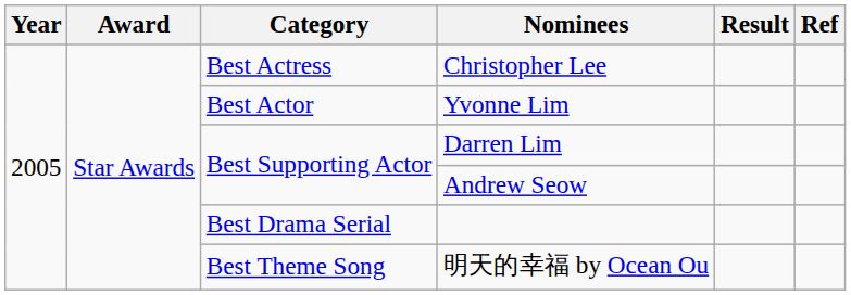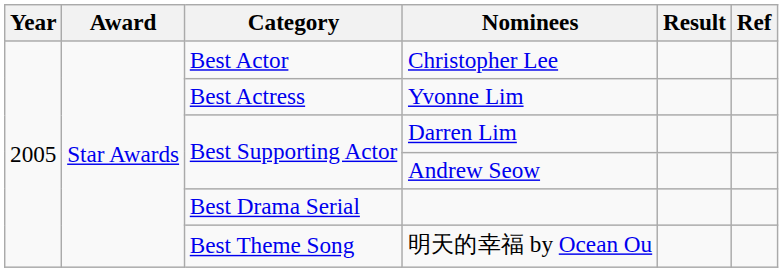Christopher Lee | Category: Best Actress -> Best Actor
Yvonne Lim | Category: Best Actor -> Best Actress
